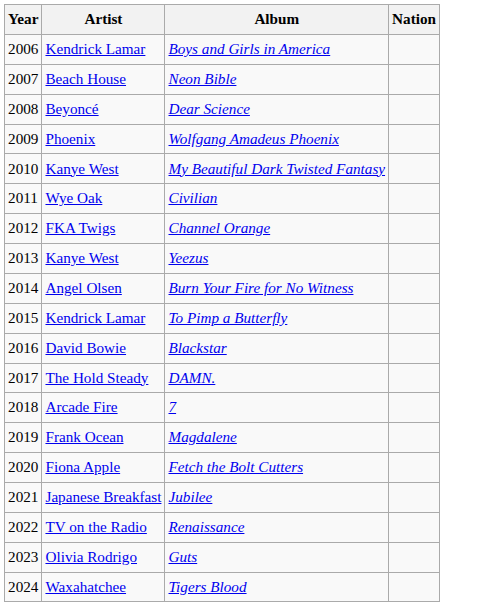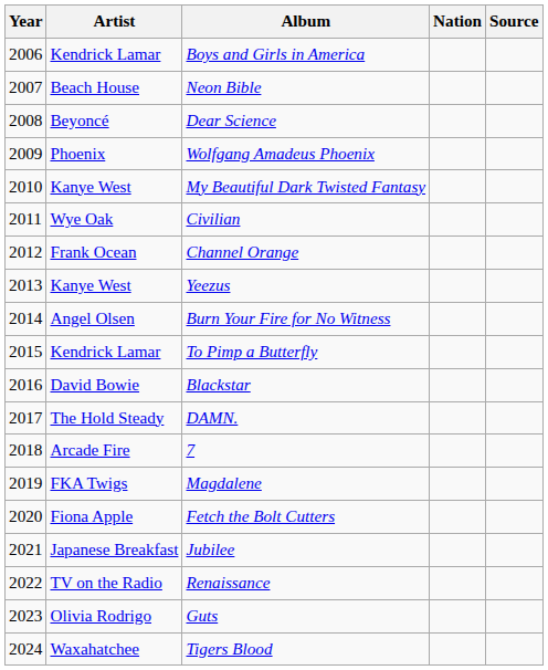+ column: Source
Channel Orange | Artist: FKA Twigs -> Frank Ocean
Magdalene | Artist: Frank Ocean -> FKA Twigs
